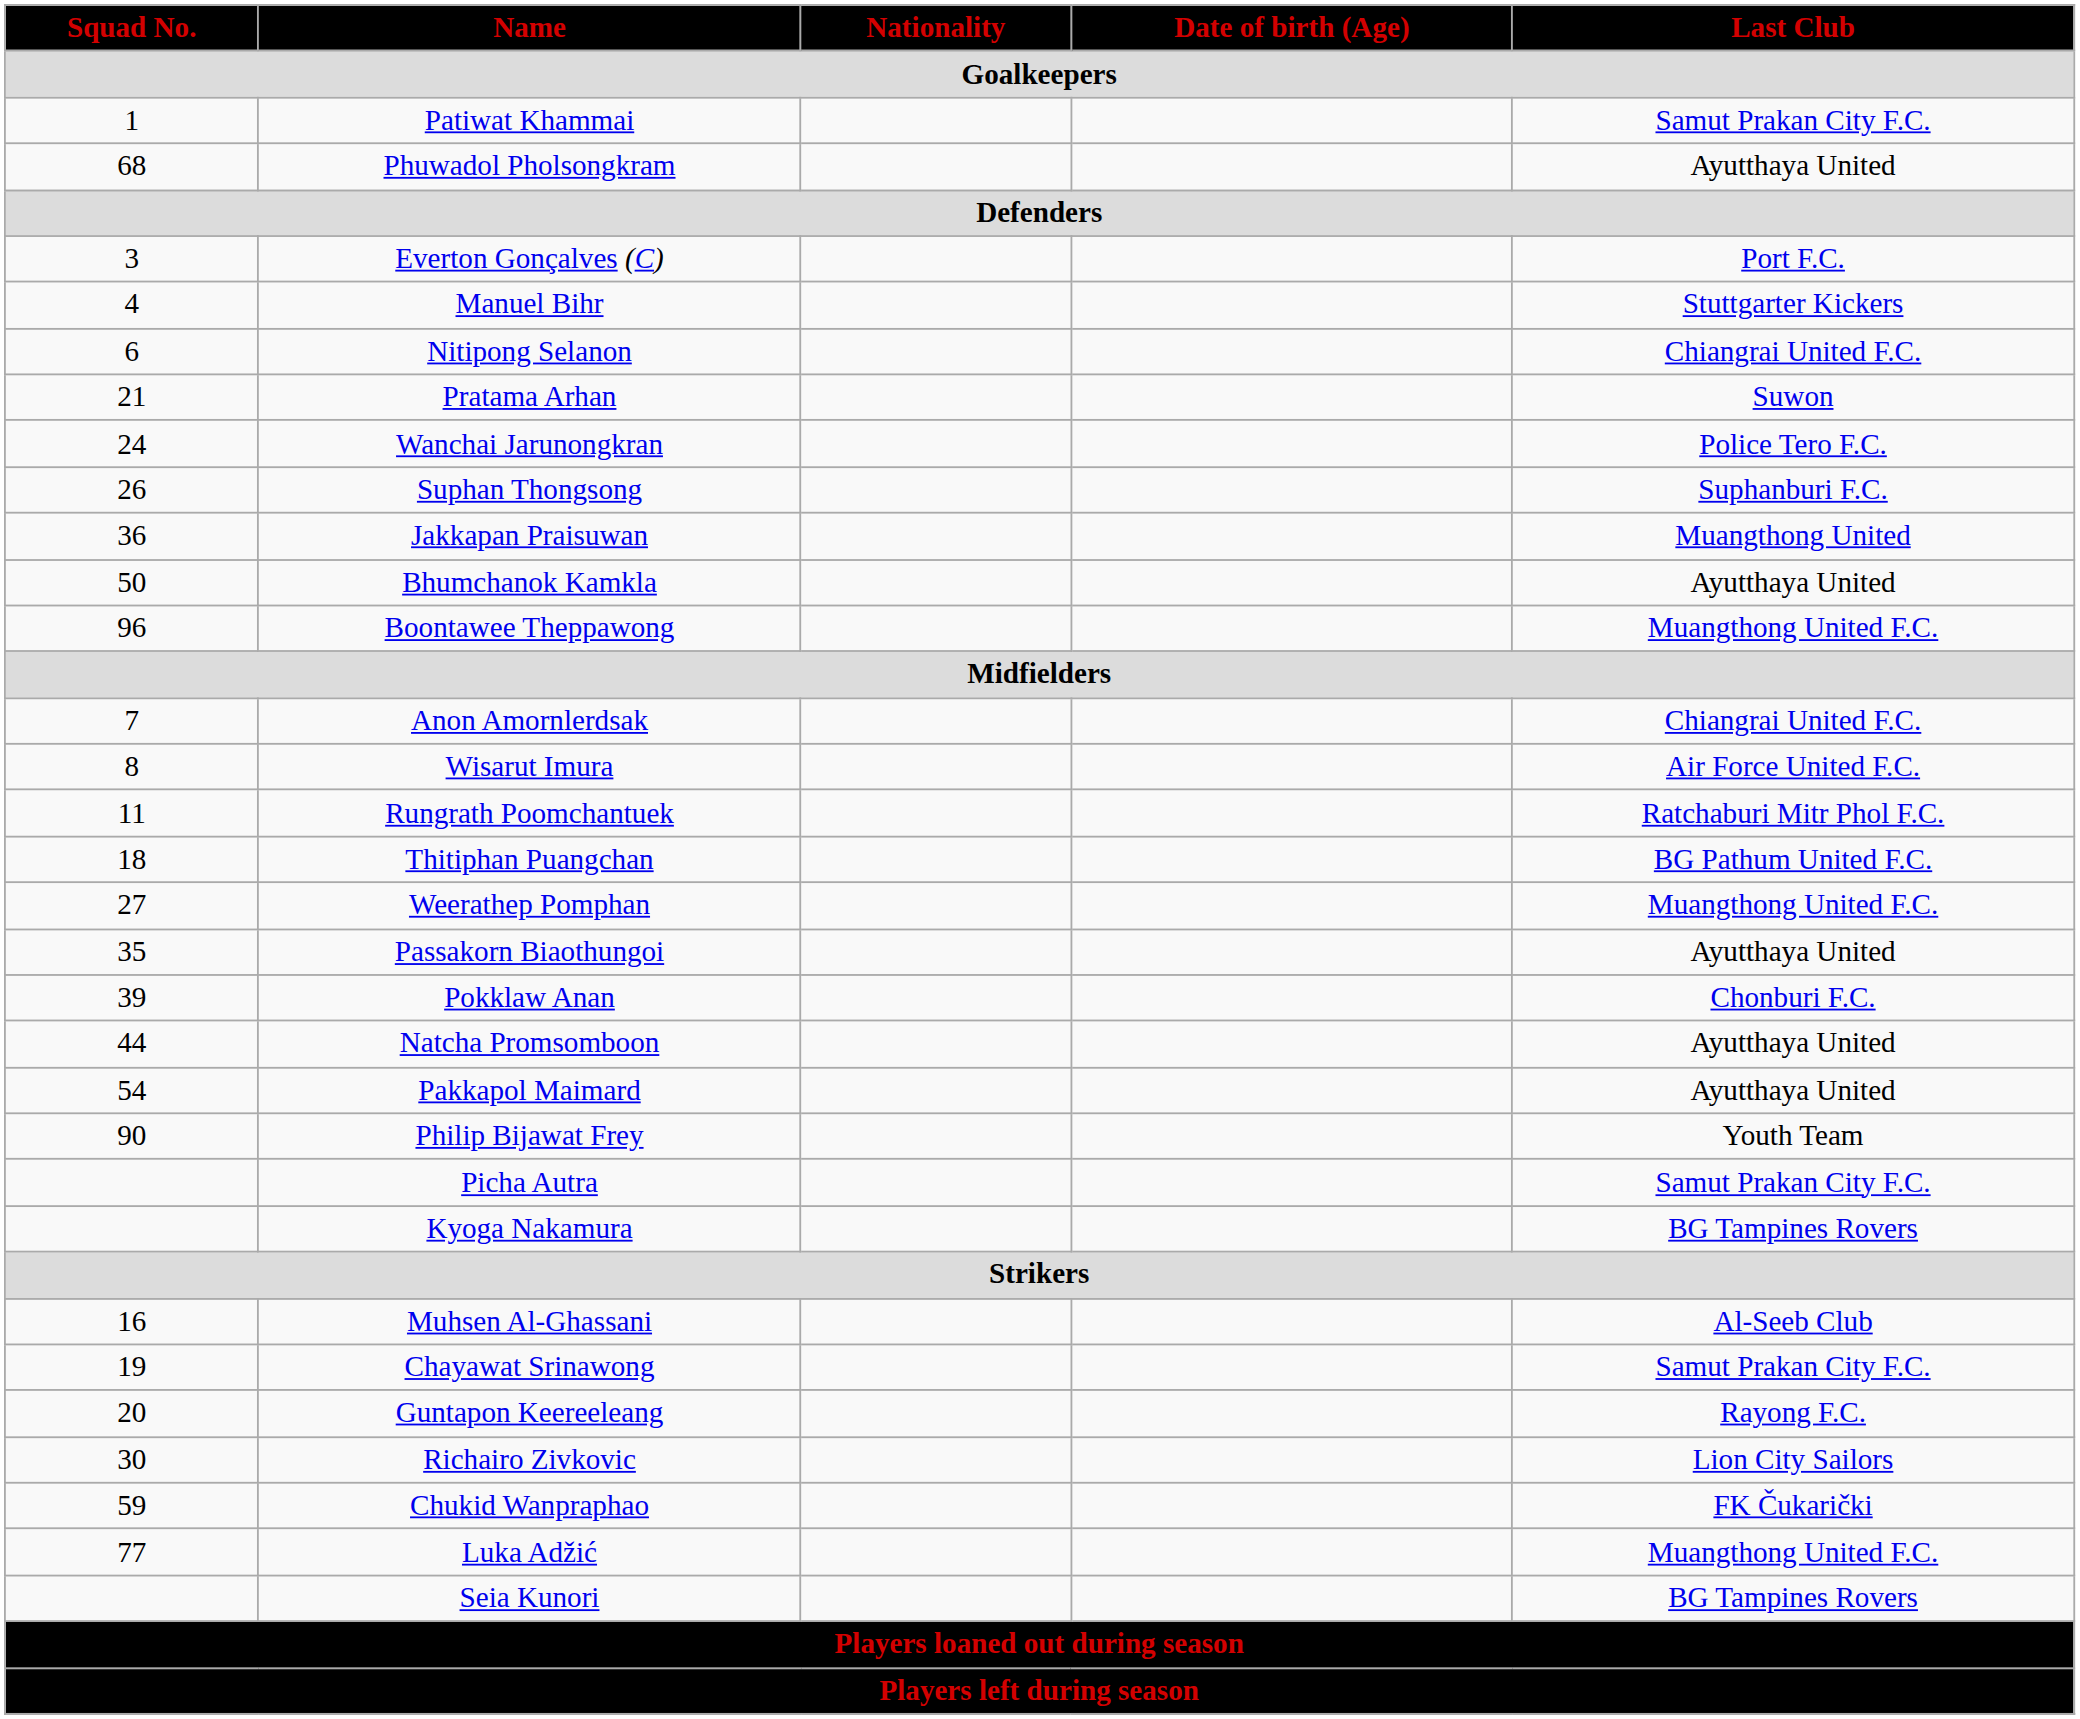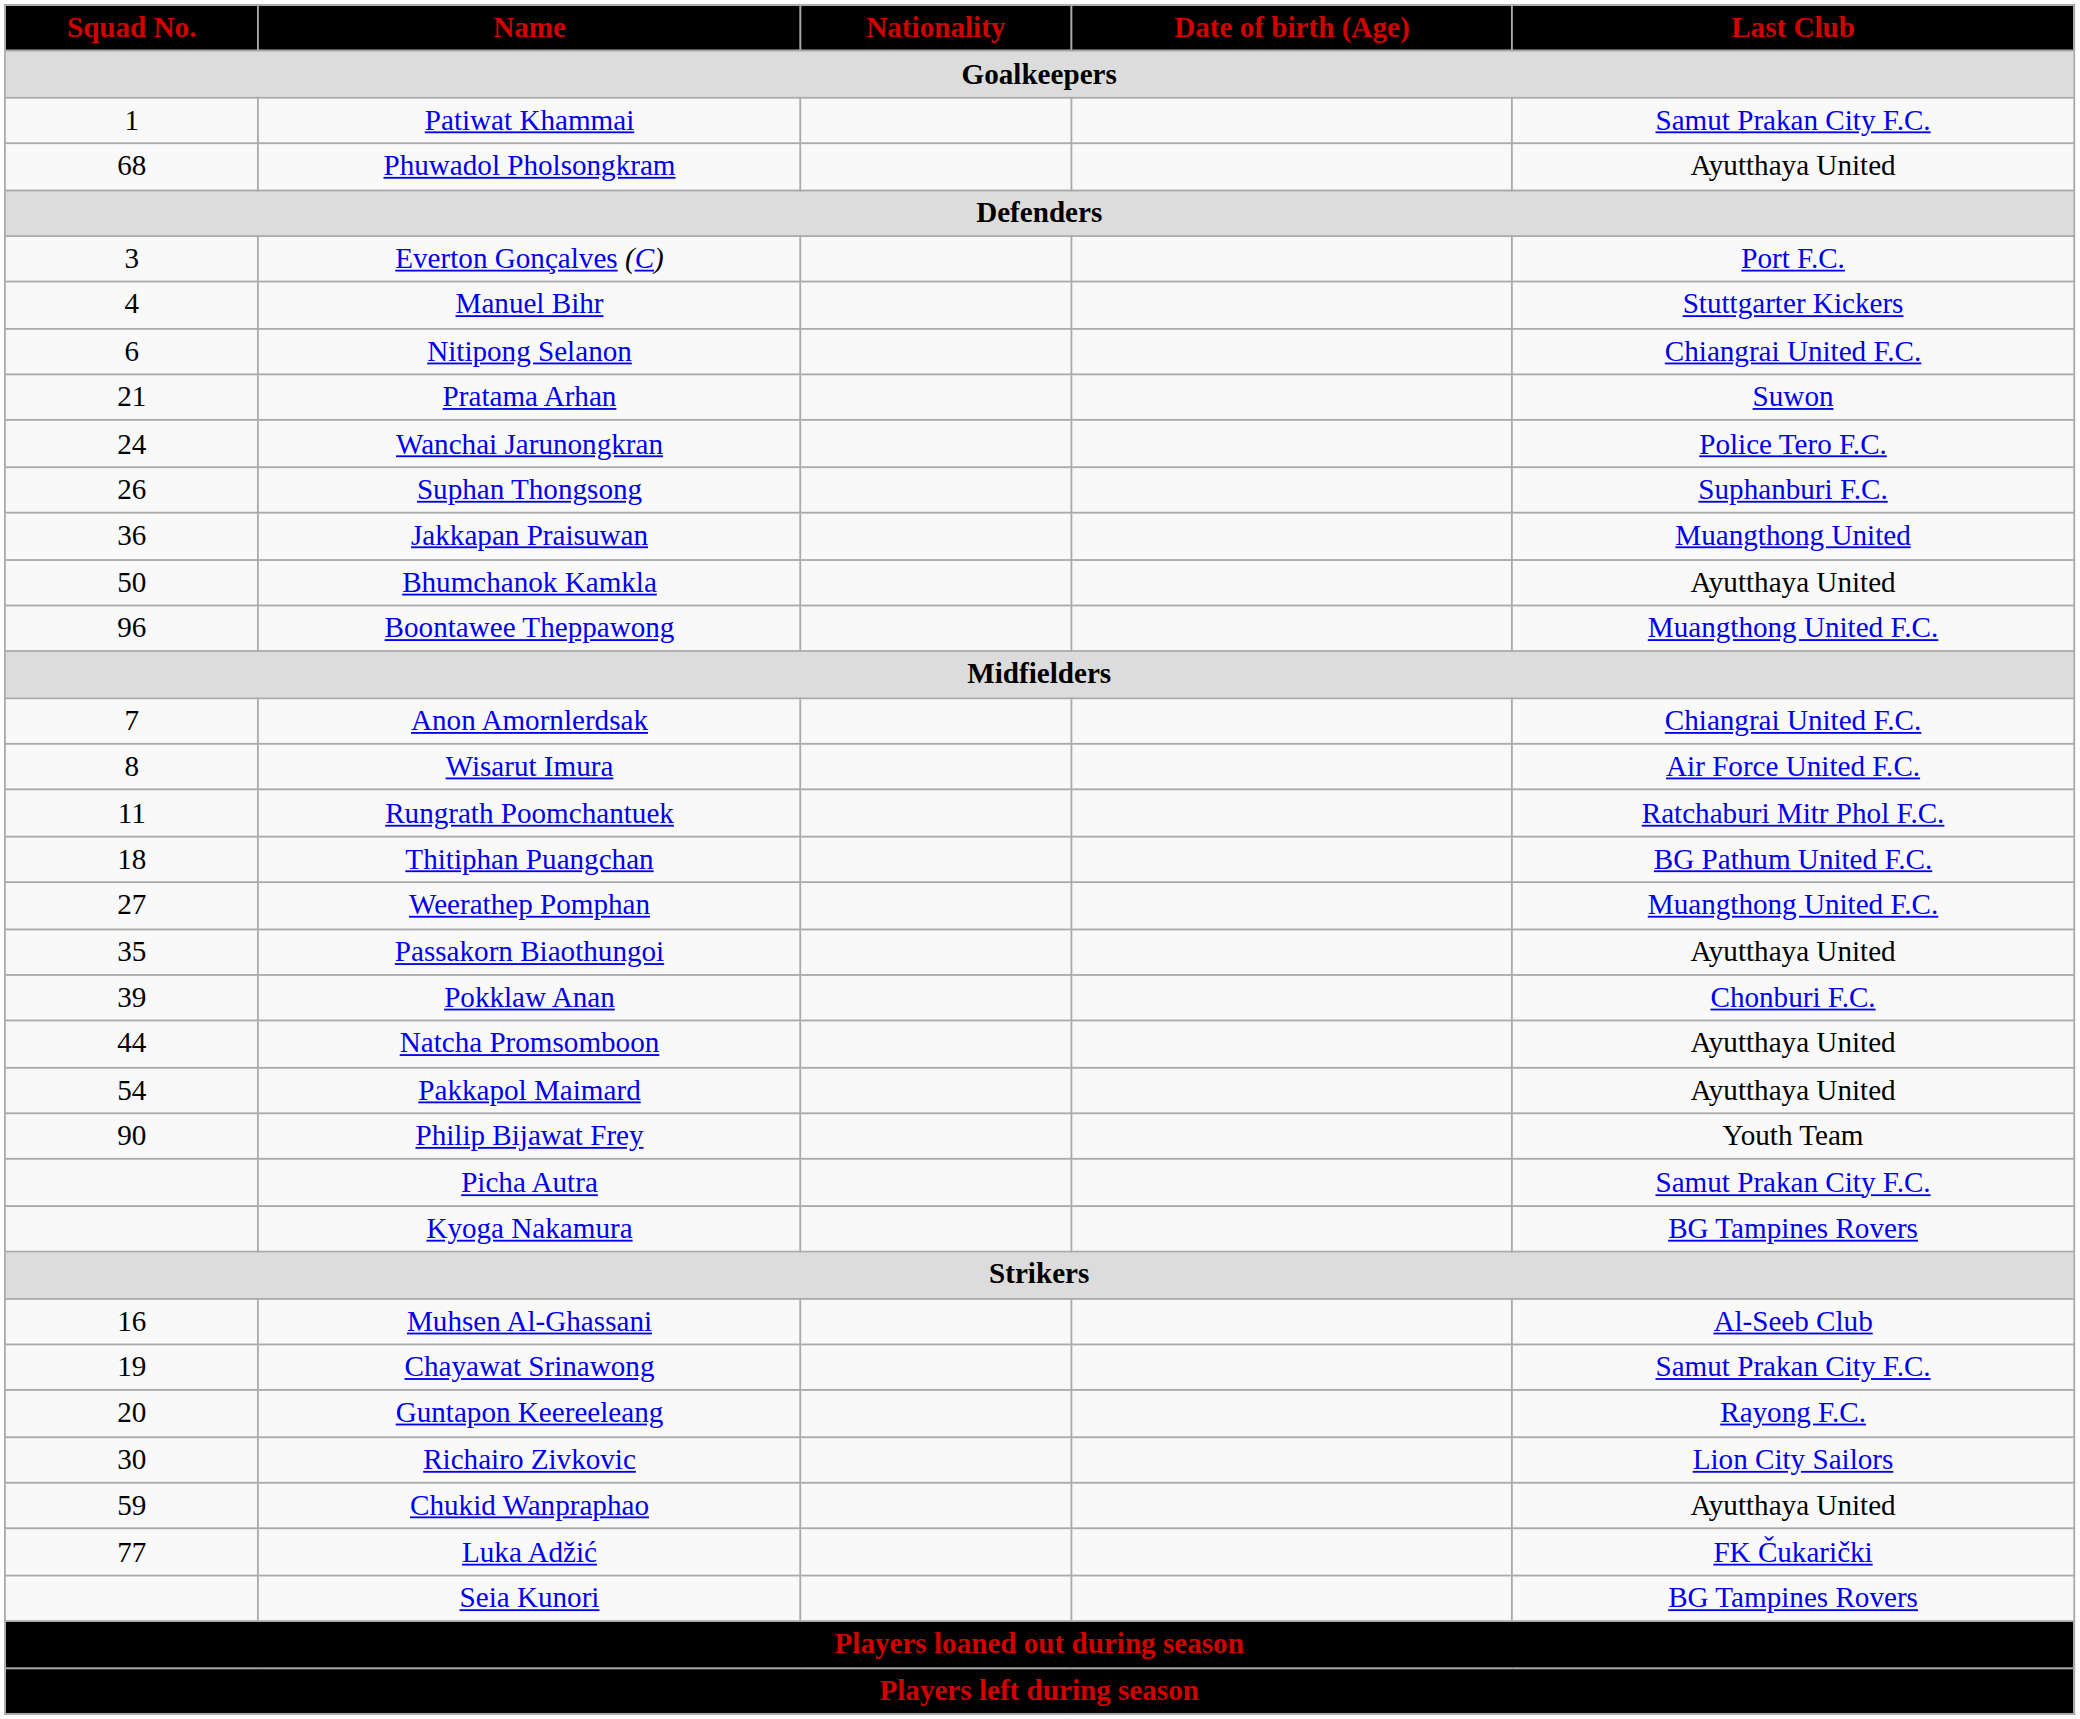Chukid Wanpraphao | Last Club / Goalkeepers: FK Čukarički -> Ayutthaya United
Luka Adžić | Last Club / Goalkeepers: Muangthong United F.C. -> FK Čukarički
